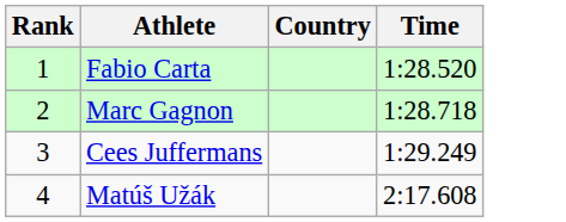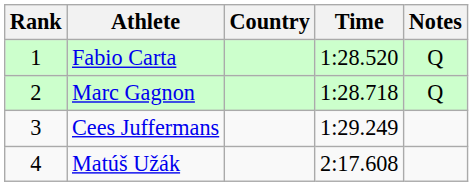+ column: Notes | Q | Q
